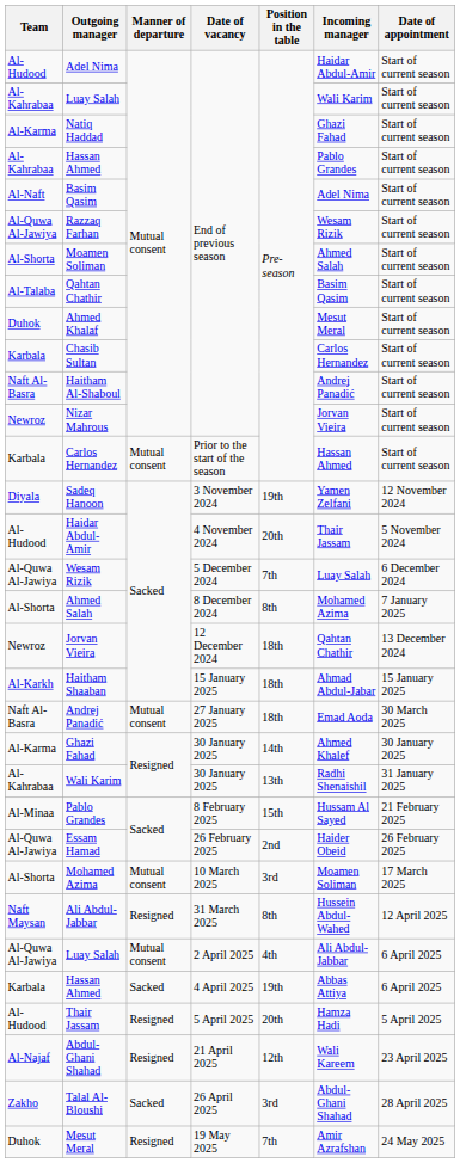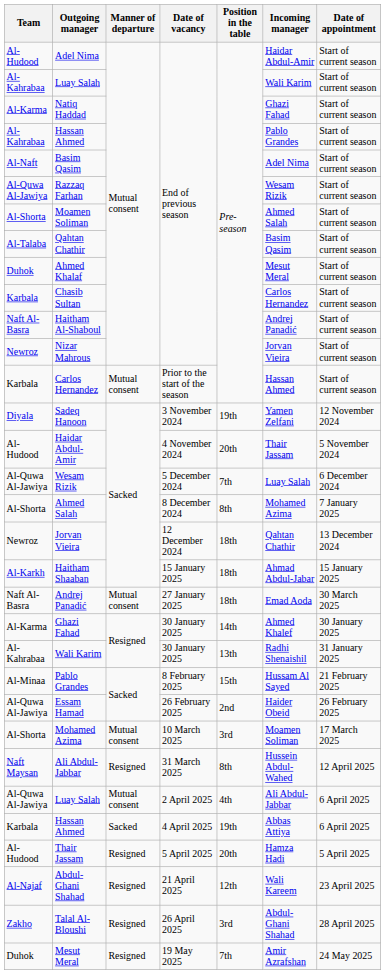Talal Al-Bloushi | Manner of departure: Sacked -> Resigned
